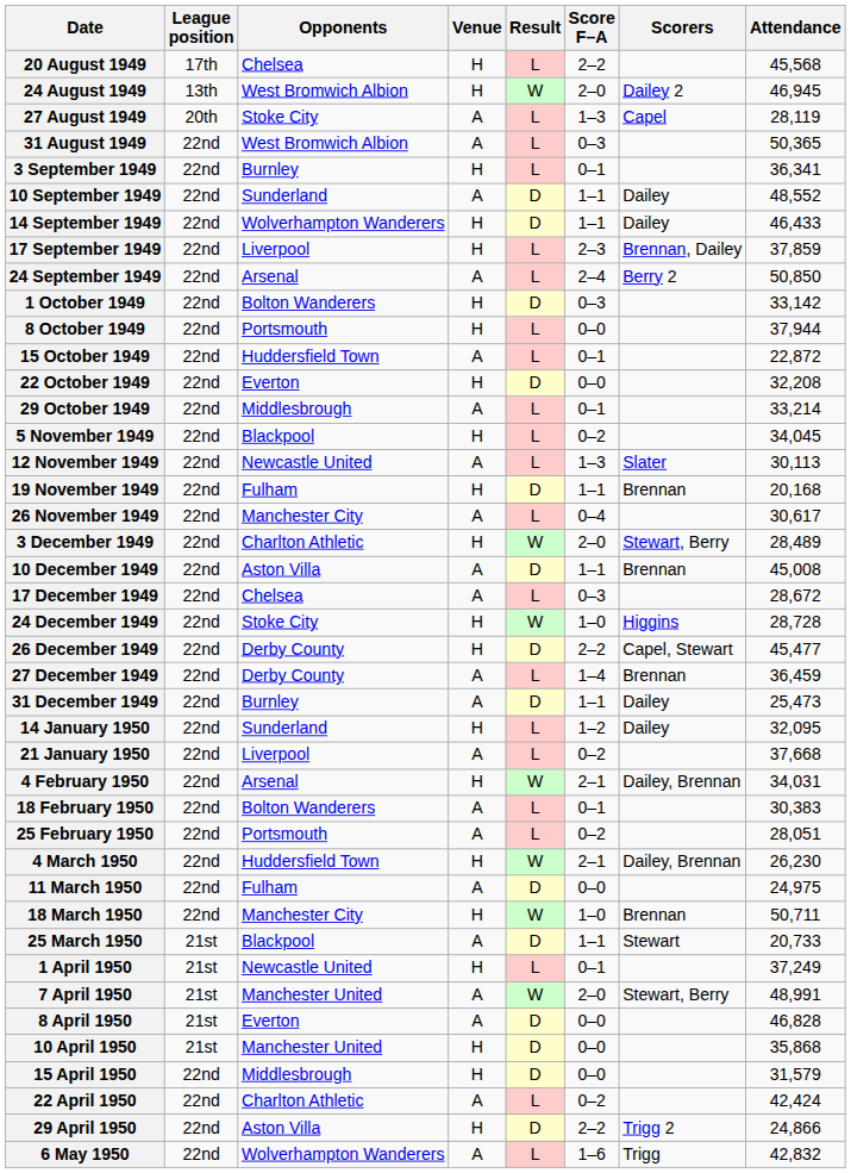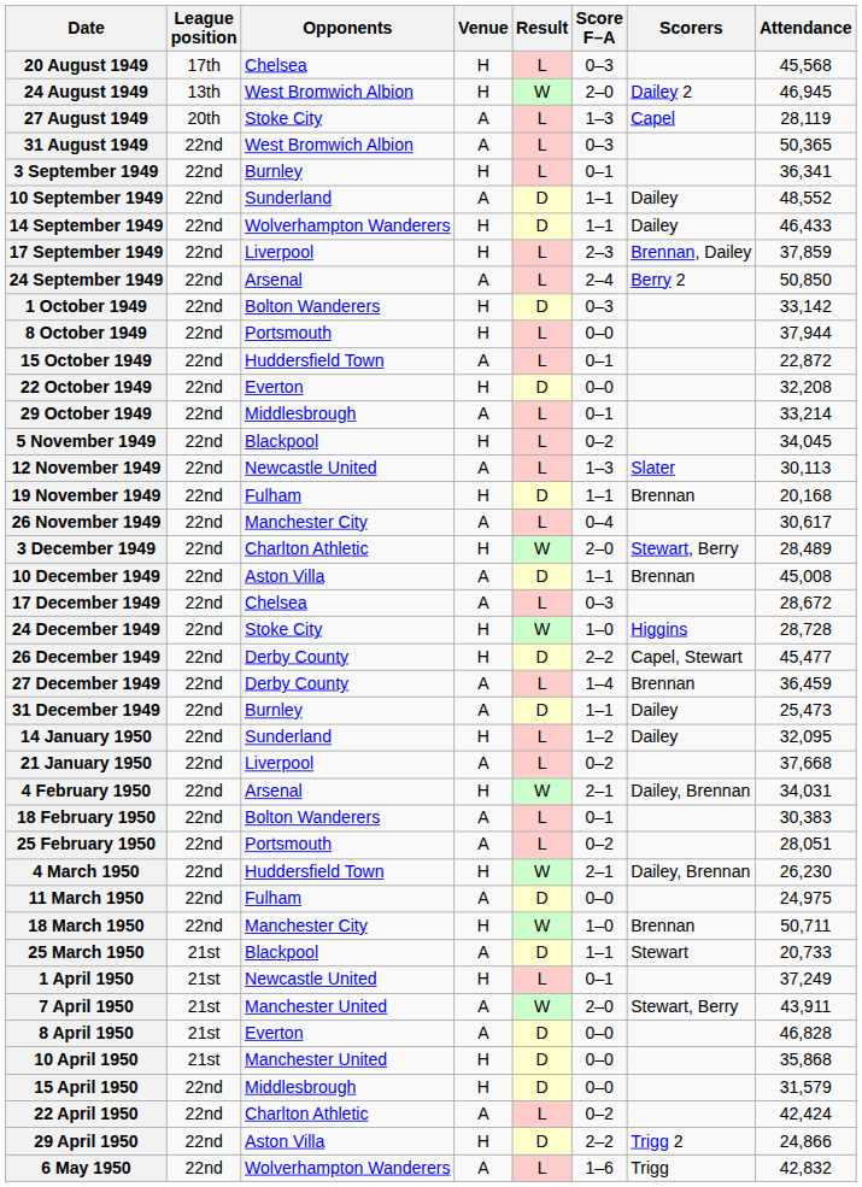20 August 1949 | Score F–A: 2–2 -> 0–3
7 April 1950 | Attendance: 48,991 -> 43,911
